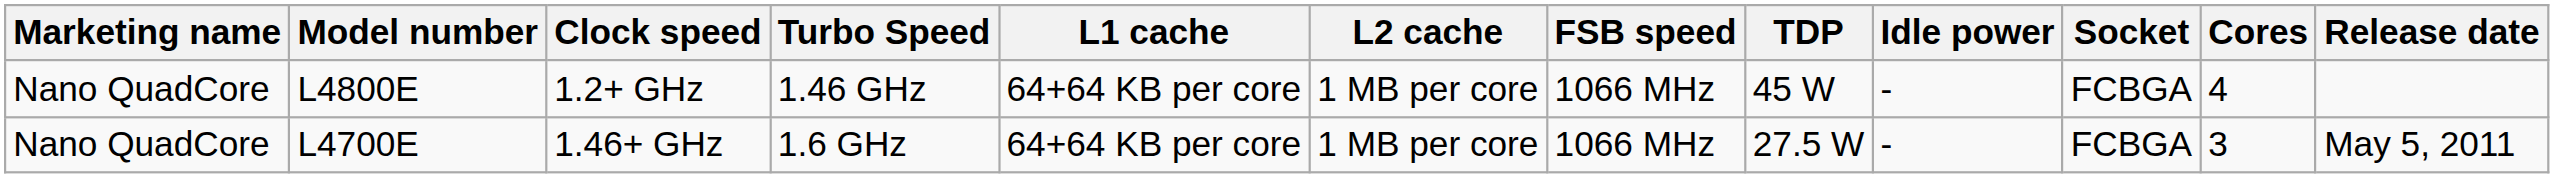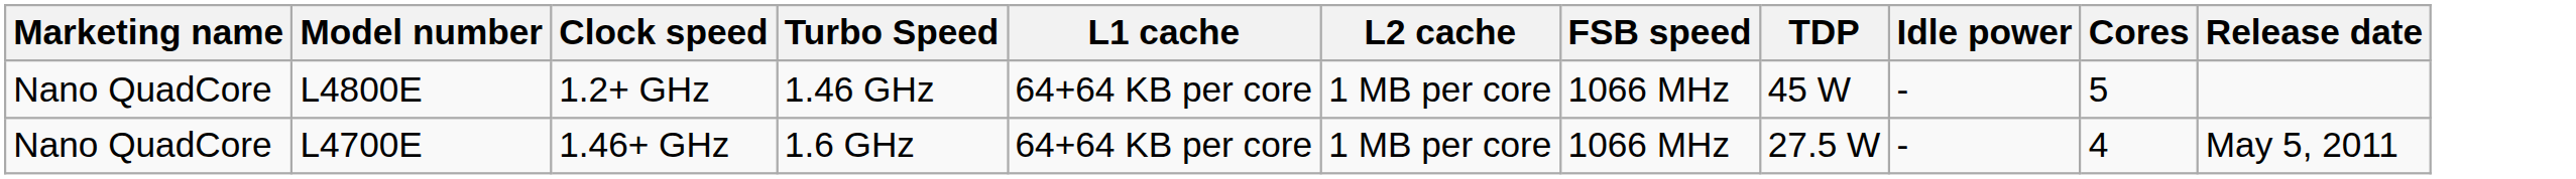- column: Socket | FCBGA | FCBGA
L4800E | Cores: 4 -> 5
L4700E | Cores: 3 -> 4
